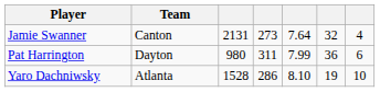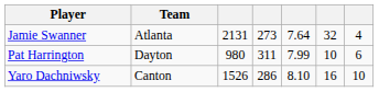Jamie Swanner | Team: Canton -> Atlanta
Pat Harrington | column 6: 36 -> 10
Yaro Dachniwsky | Team: Atlanta -> Canton
Yaro Dachniwsky | column 3: 1528 -> 1526
Yaro Dachniwsky | column 6: 19 -> 16
